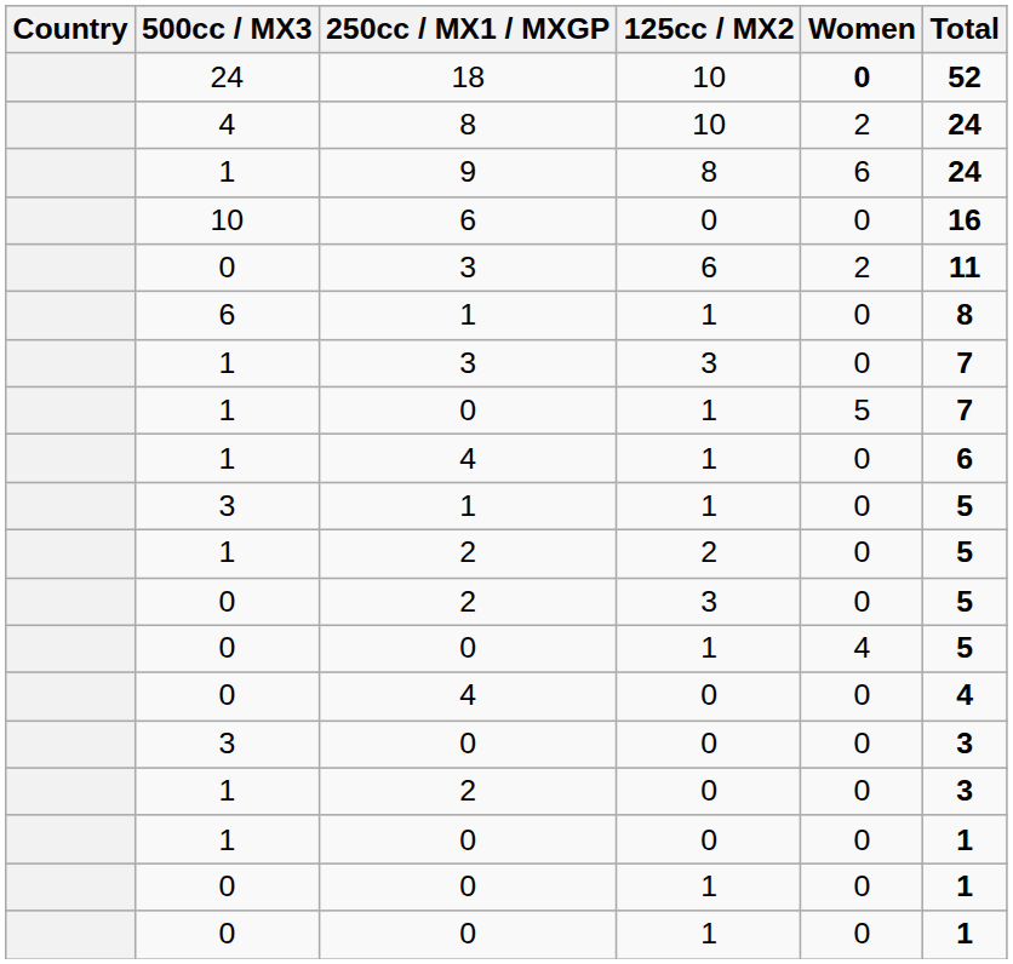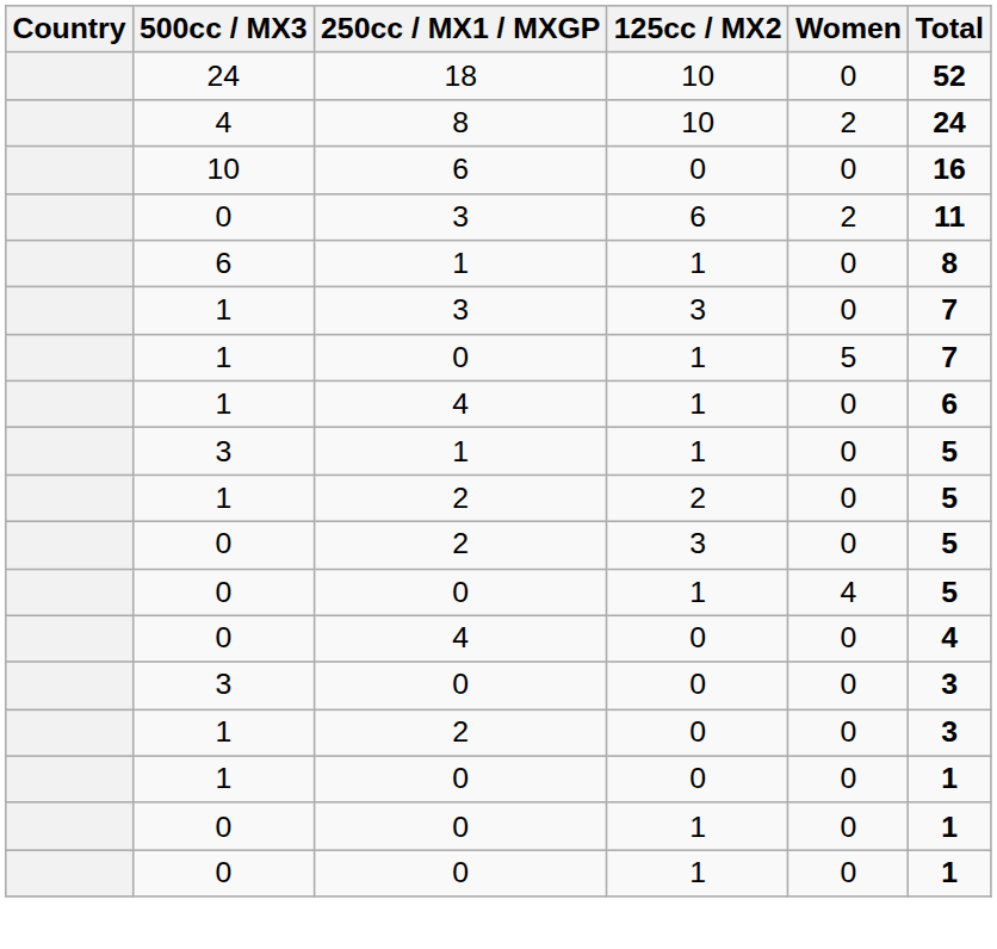18 | Women: bold -> normal
- row: 1 | 9 | 8 | 6 | 24
